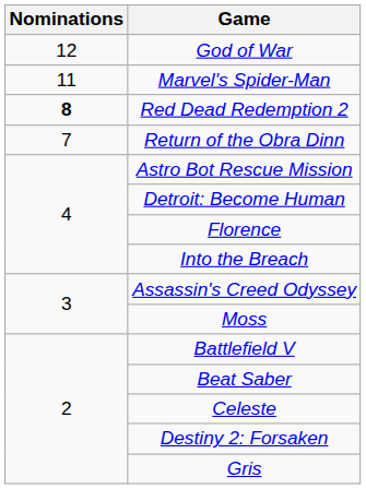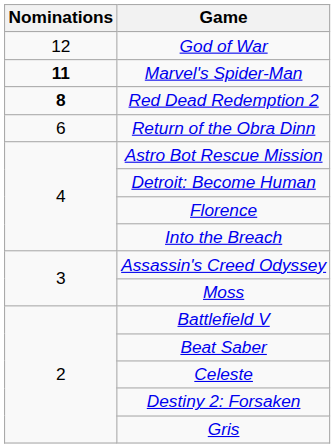Marvel's Spider-Man | Nominations: normal -> bold
Return of the Obra Dinn | Nominations: 7 -> 6
